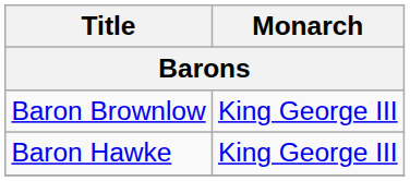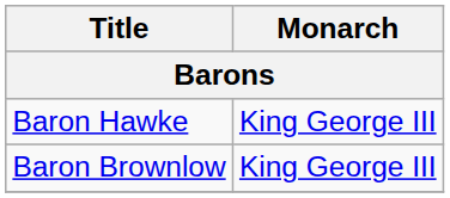rows swapped: Baron Brownlow <-> Baron Hawke
